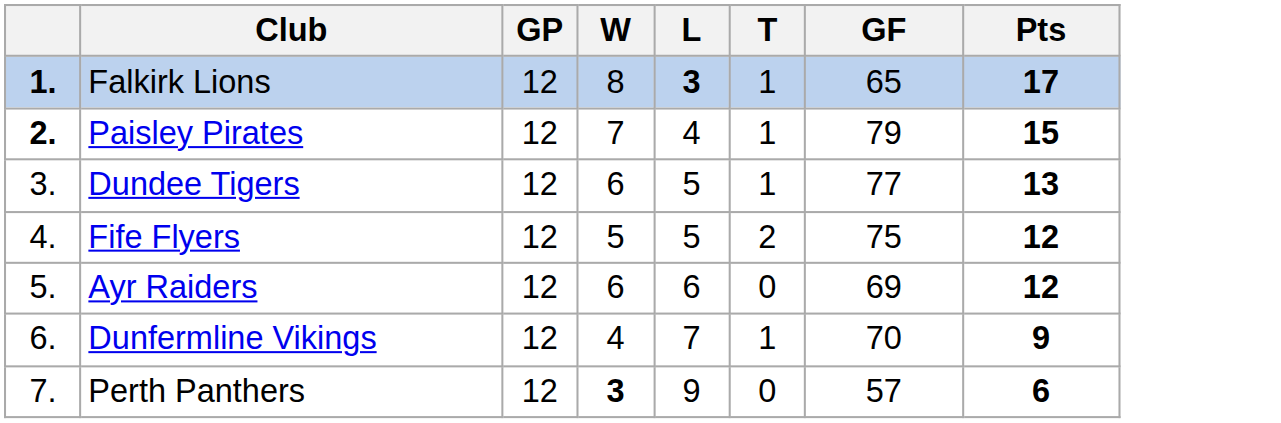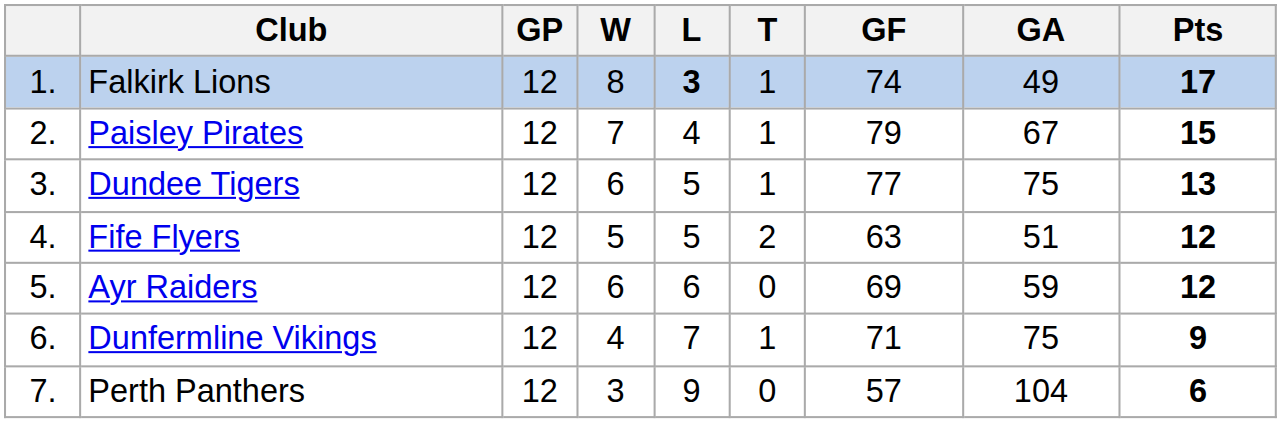+ column: GA | 49 | 67 | 75 | 51 | 59 | 75 | 104
Falkirk Lions | column 1: bold -> normal
Falkirk Lions | GF: 65 -> 74
Paisley Pirates | column 1: bold -> normal
Fife Flyers | GF: 75 -> 63
Dunfermline Vikings | GF: 70 -> 71
Perth Panthers | W: bold -> normal
